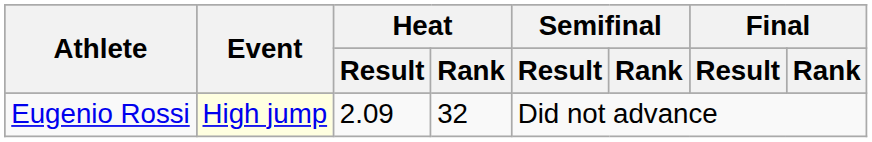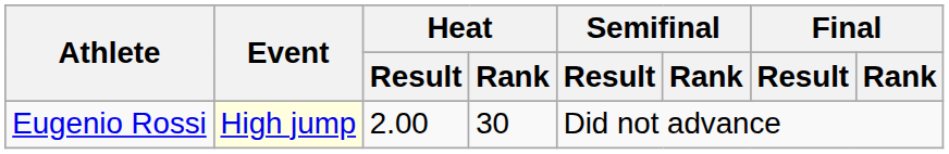Eugenio Rossi | Heat / Result: 2.09 -> 2.00
Eugenio Rossi | Heat / Rank: 32 -> 30
